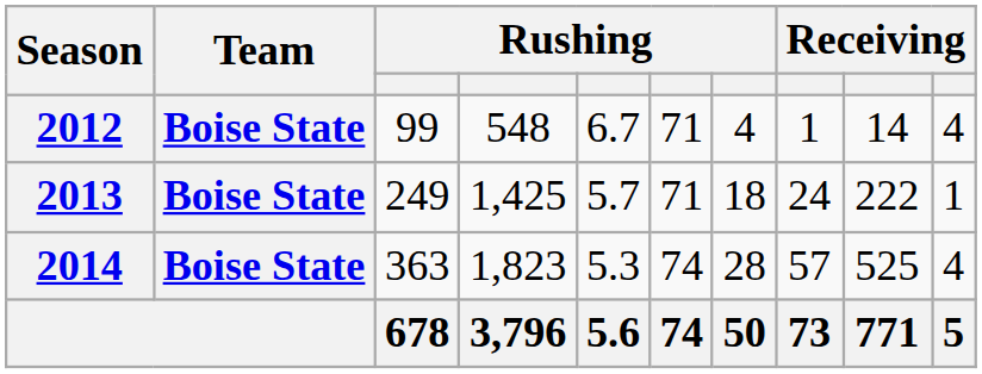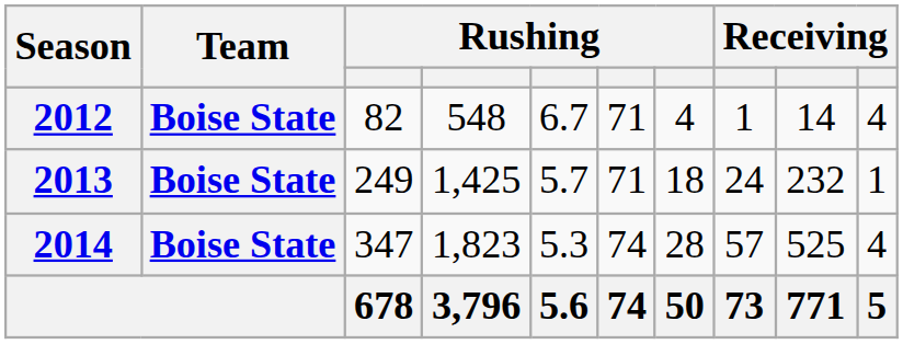2012 | column 3: 99 -> 82
2013 | column 9: 222 -> 232
2014 | column 3: 363 -> 347
